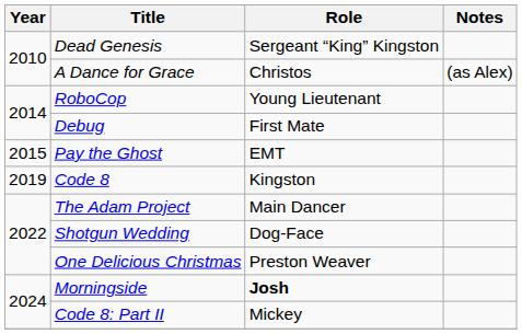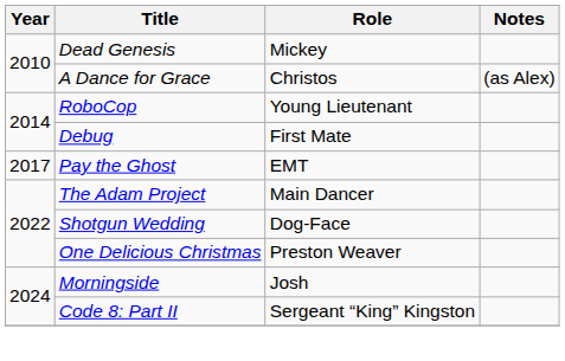Dead Genesis | Role: Sergeant “King” Kingston -> Mickey
Pay the Ghost | Year: 2015 -> 2017
- row: 2019 | Code 8 | Kingston
Morningside | Role: bold -> normal
Code 8: Part II | Role: Mickey -> Sergeant “King” Kingston
